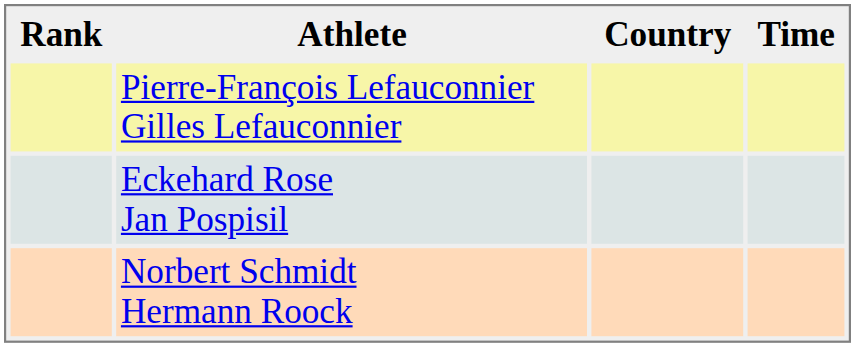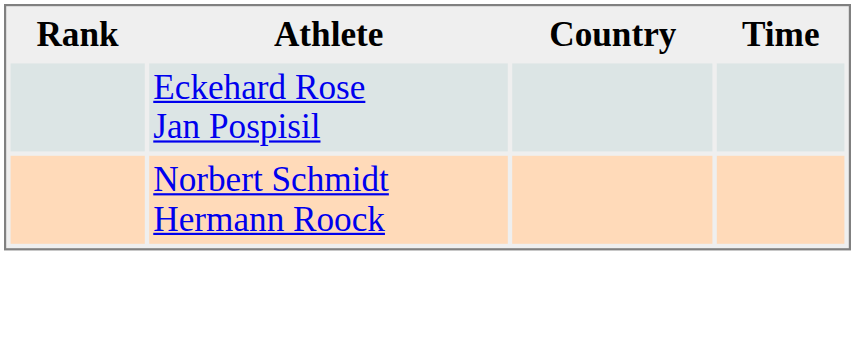- row: Pierre-François Lefauconnier Gilles Lefauconnier
